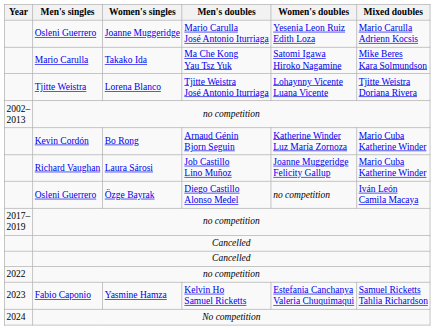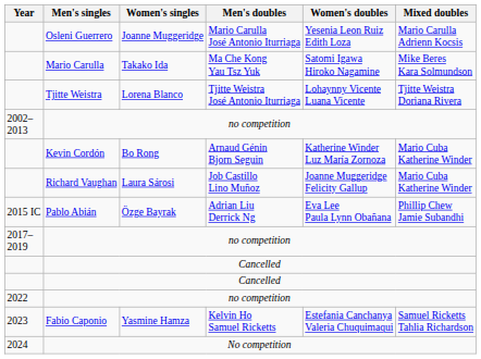+ row: 2015 IC | Pablo Abián | Özge Bayrak | Adrian Liu Derrick Ng | Eva Lee Paula Lynn Obañana | Phillip Chew Jamie Subandhi
- row: Osleni Guerrero | Özge Bayrak | Diego Castillo Alonso Medel | no competition | Iván León Camila Macaya
